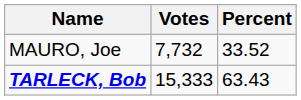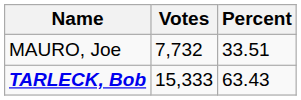MAURO, Joe | Percent: 33.52 -> 33.51
